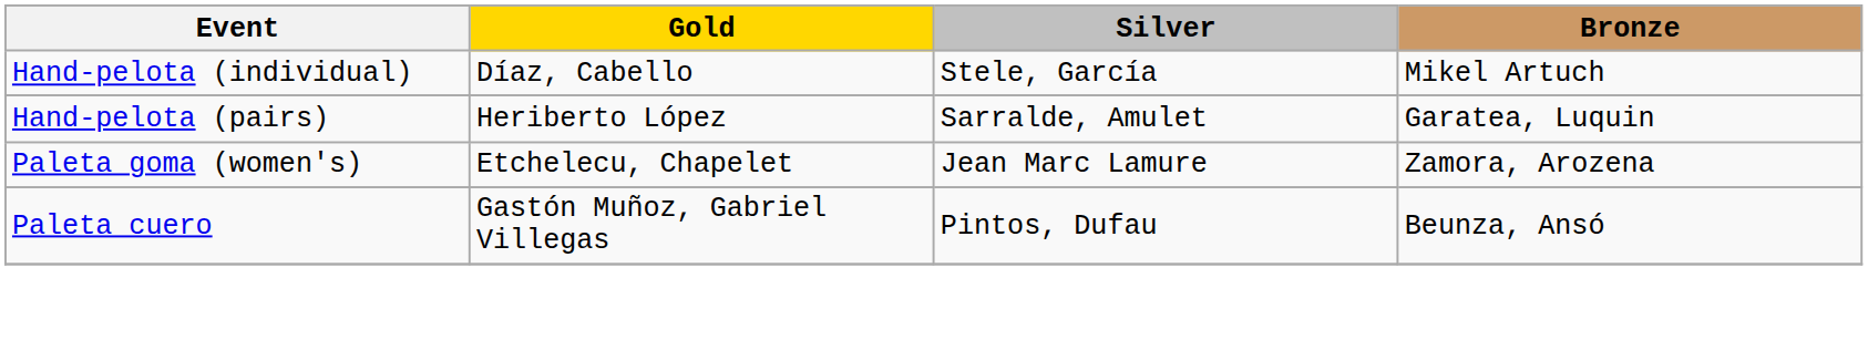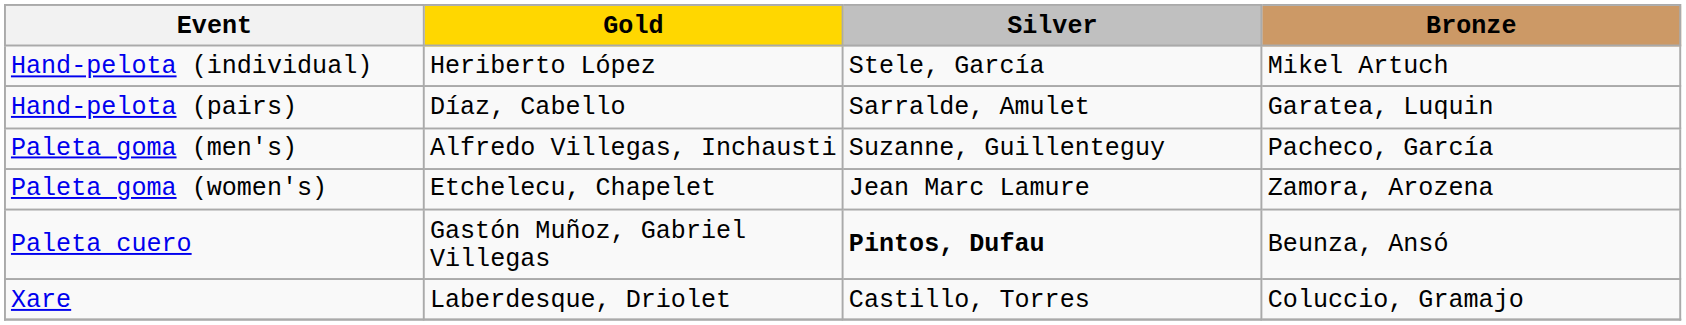Hand-pelota (individual) | Gold: Díaz, Cabello -> Heriberto López
Hand-pelota (pairs) | Gold: Heriberto López -> Díaz, Cabello
+ row: Paleta goma (men's) | Alfredo Villegas, Inchausti | Suzanne, Guillenteguy | Pacheco, García
Paleta cuero | Silver: normal -> bold
+ row: Xare | Laberdesque, Driolet | Castillo, Torres | Coluccio, Gramajo
